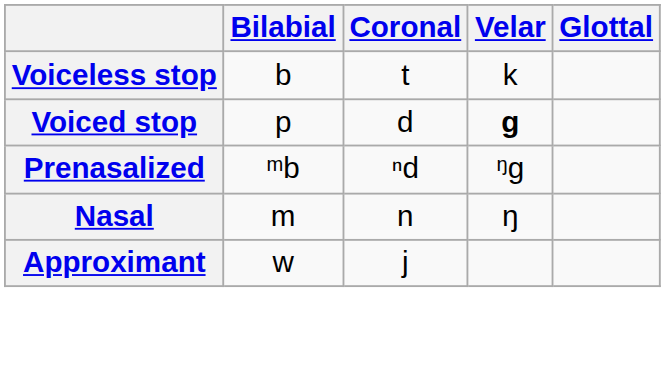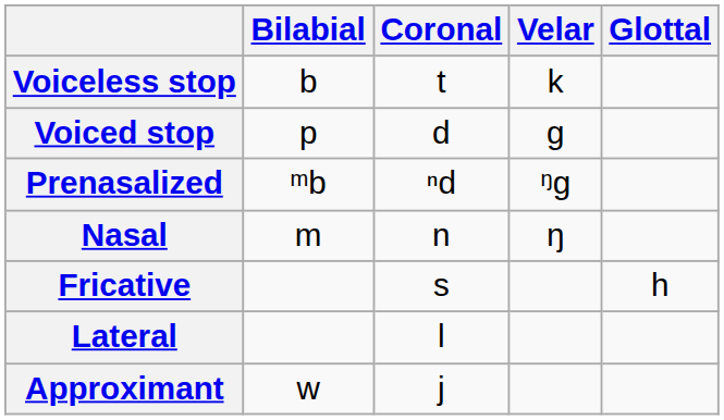Voiced stop | Velar: bold -> normal
+ row: Fricative | s | h
+ row: Lateral | l
